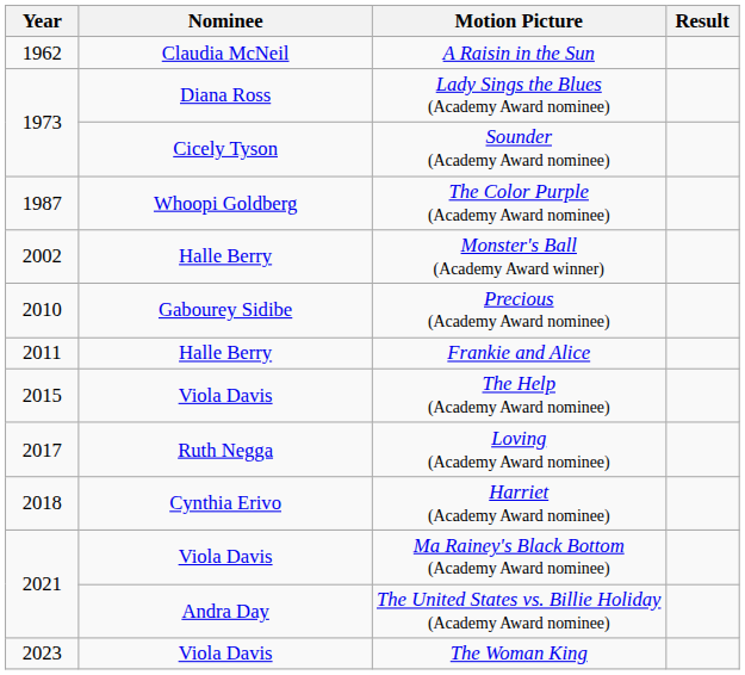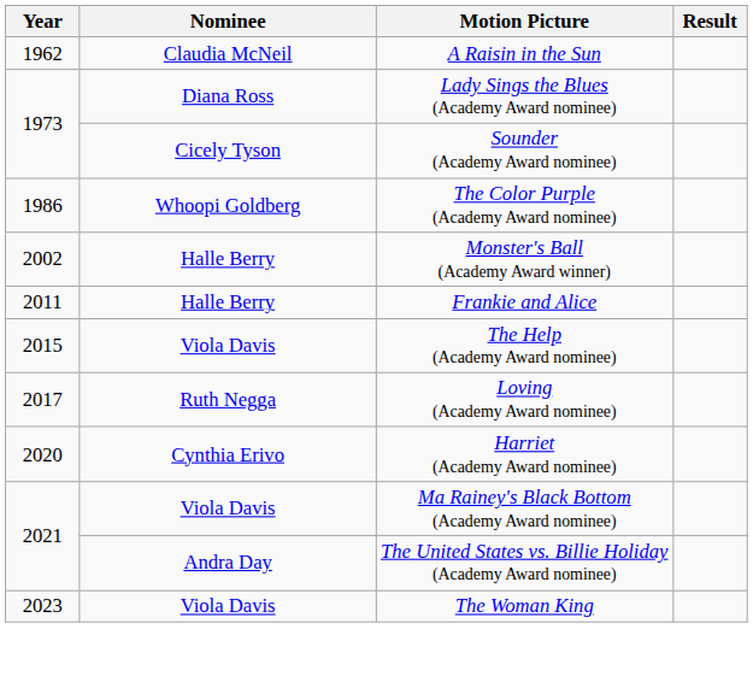The Color Purple (Academy Award nominee) | Year: 1987 -> 1986
- row: 2010 | Gabourey Sidibe | Precious (Academy Award nominee)
Harriet (Academy Award nominee) | Year: 2018 -> 2020
